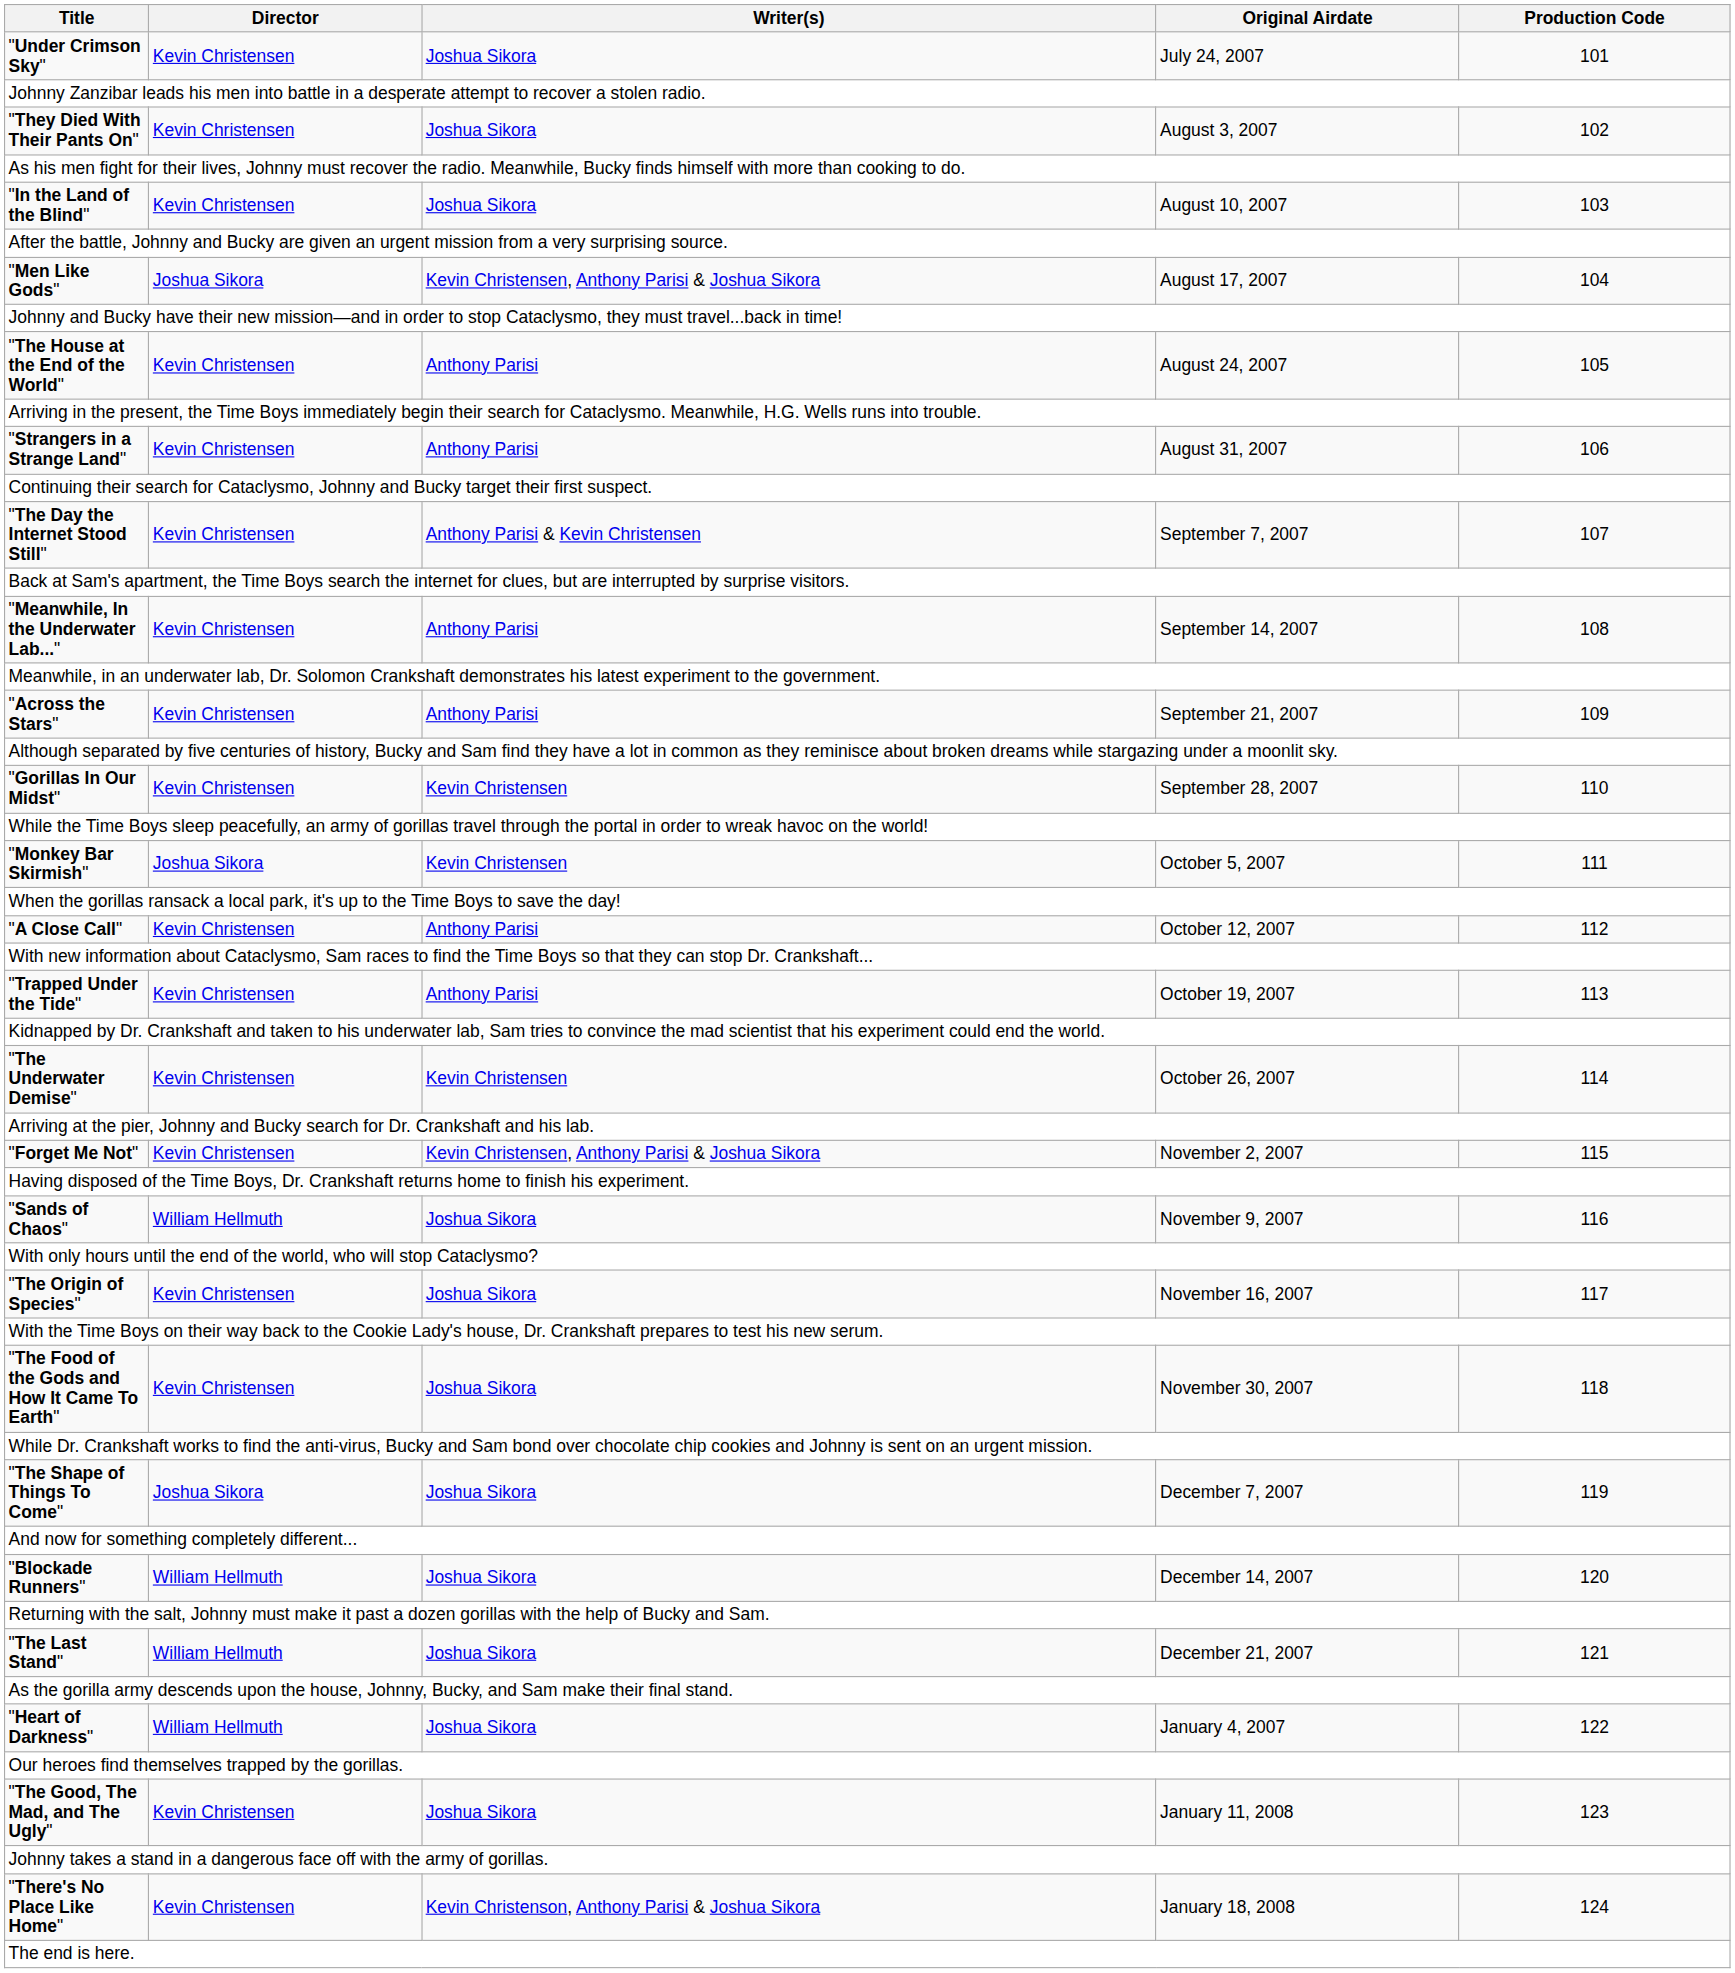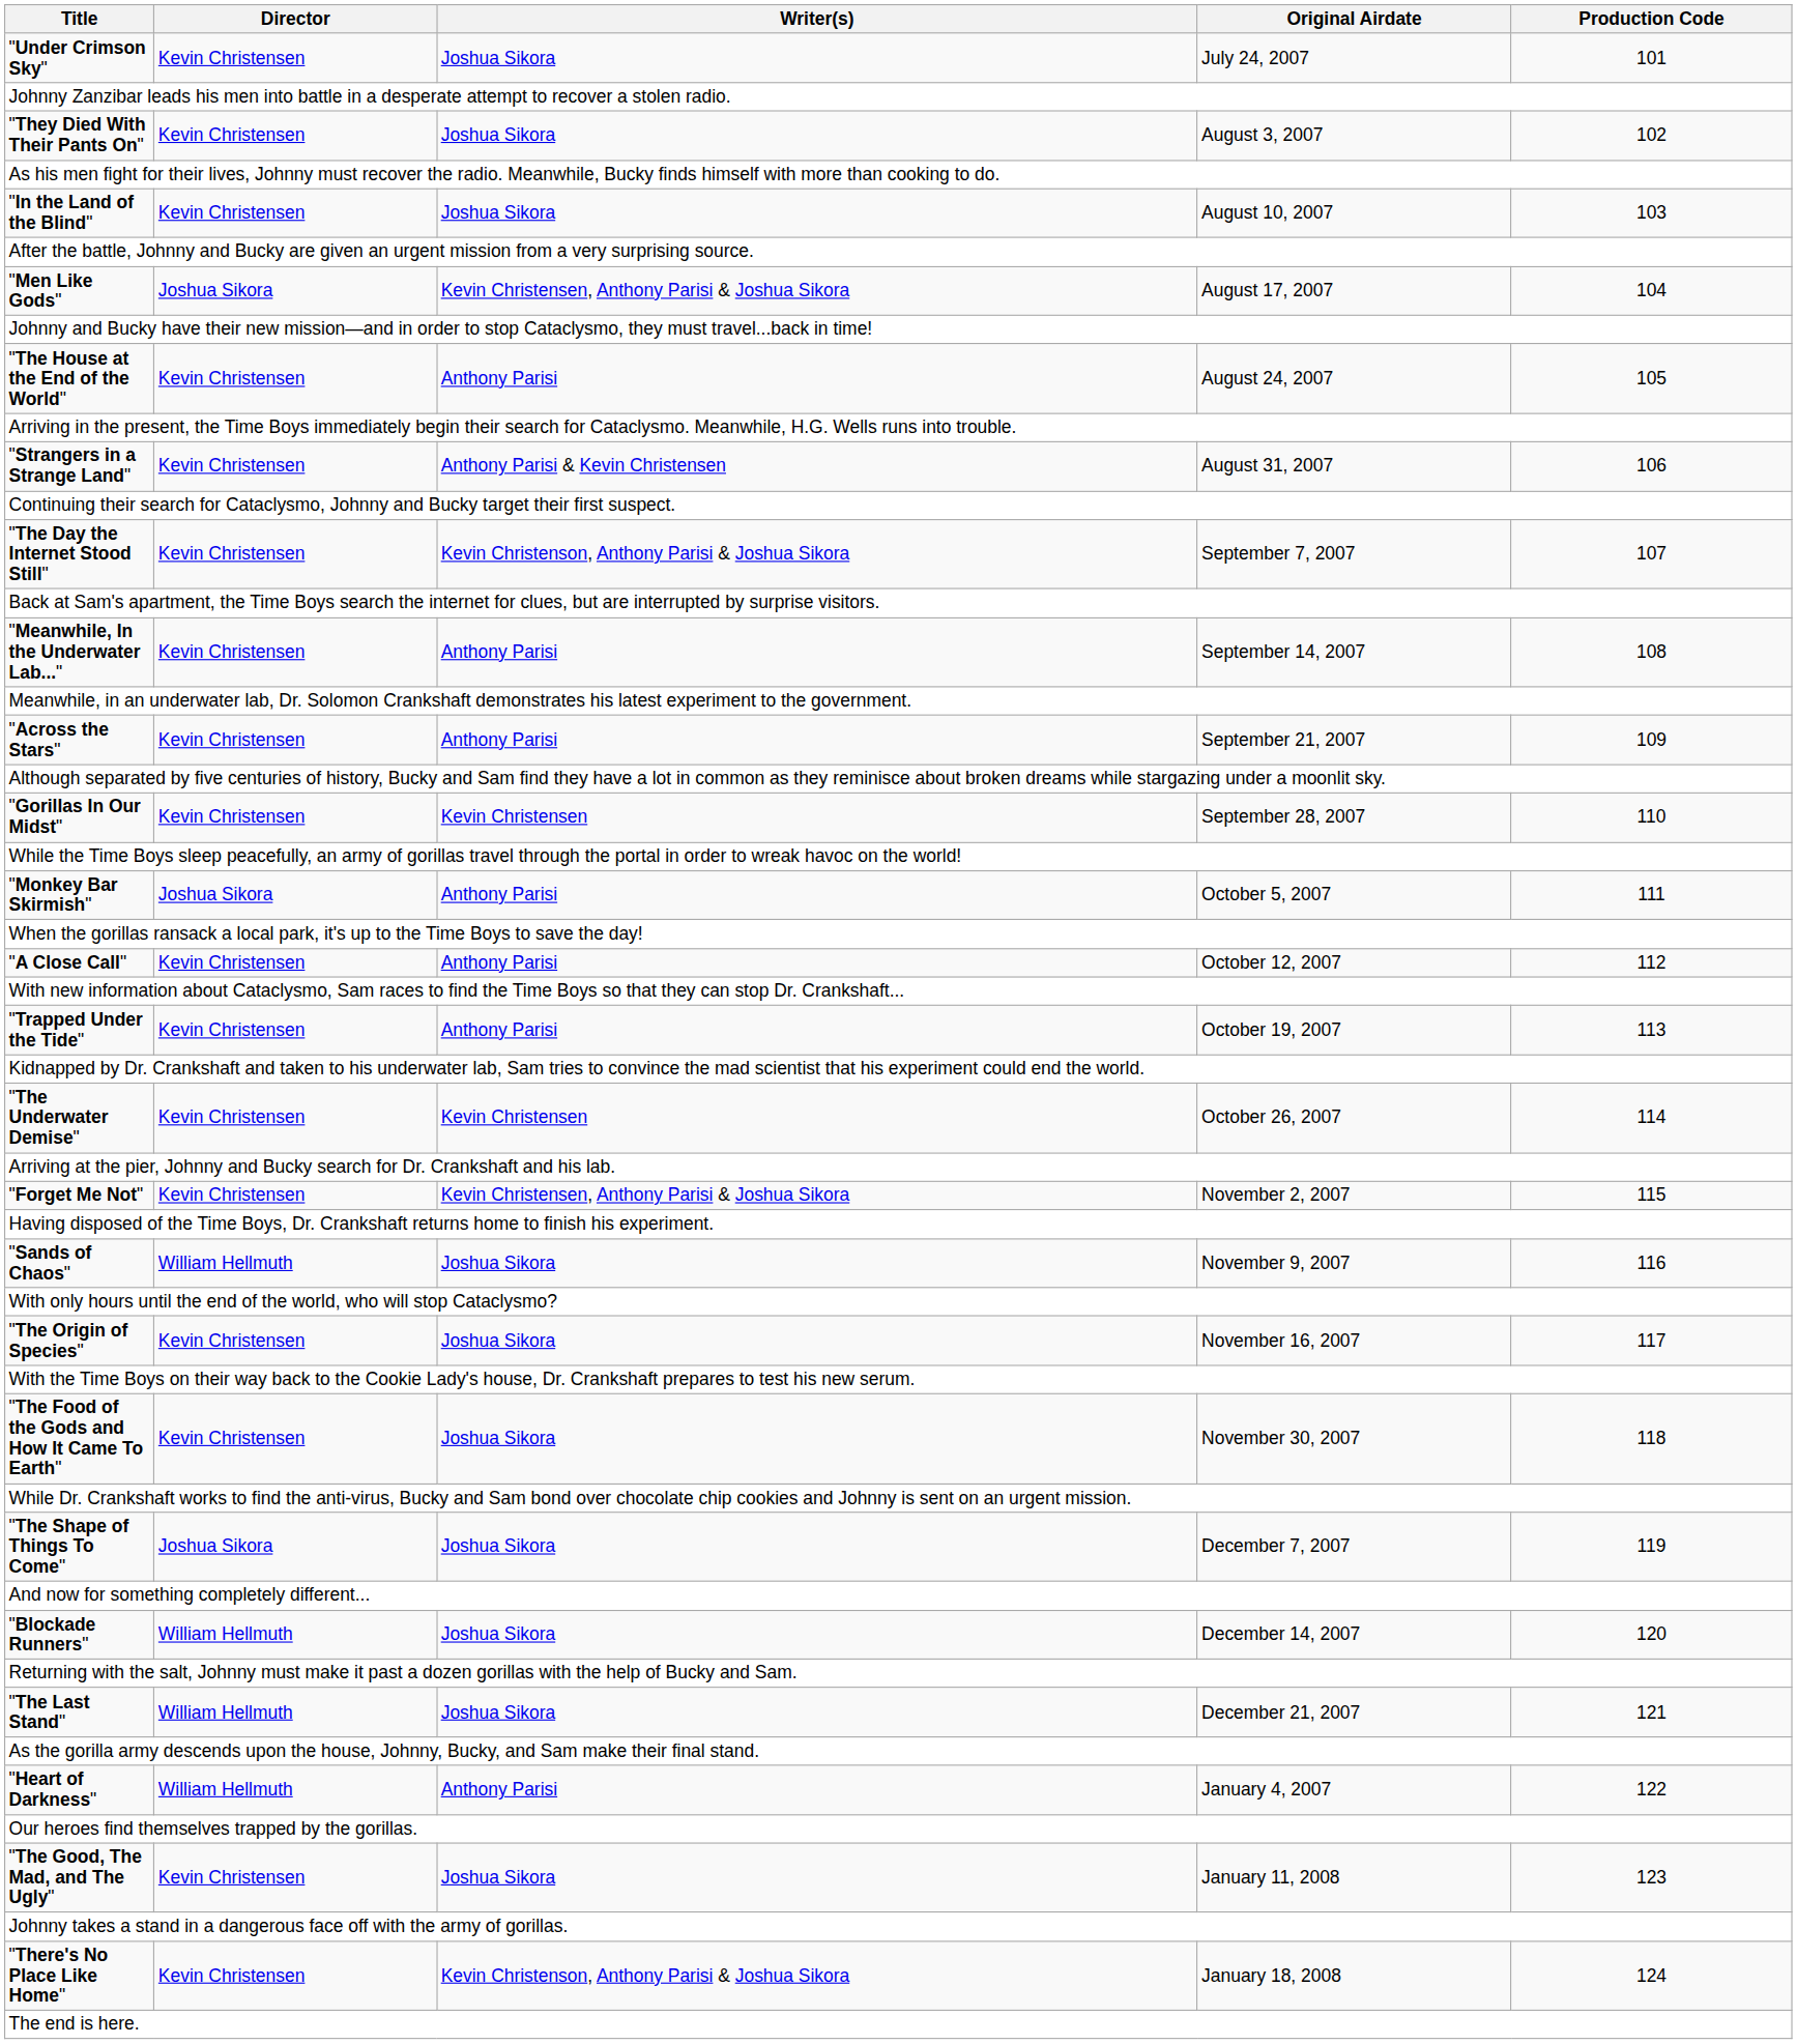"Strangers in a Strange Land" | Writer(s): Anthony Parisi -> Anthony Parisi & Kevin Christensen
"The Day the Internet Stood Still" | Writer(s): Anthony Parisi & Kevin Christensen -> Kevin Christenson, Anthony Parisi & Joshua Sikora
"Monkey Bar Skirmish" | Writer(s): Kevin Christensen -> Anthony Parisi
"Heart of Darkness" | Writer(s): Joshua Sikora -> Anthony Parisi
